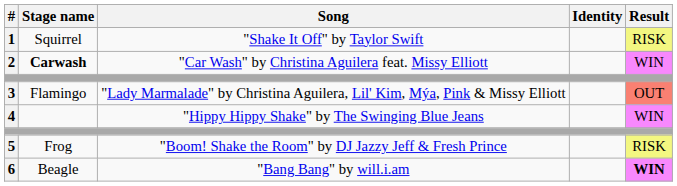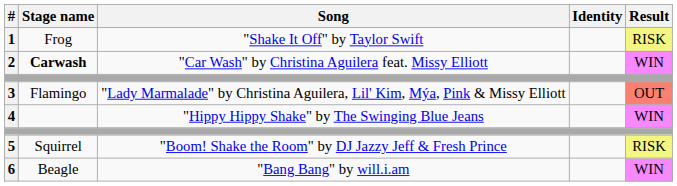1 | Stage name: Squirrel -> Frog
5 | Stage name: Frog -> Squirrel
6 | Result: bold -> normal
